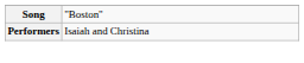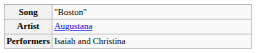+ row: Artist | Augustana
